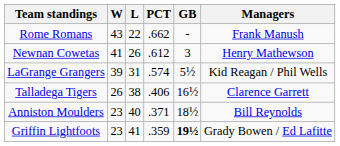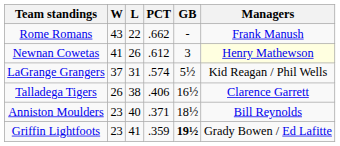Newnan Cowetas | Managers: no background -> lightyellow background
LaGrange Grangers | W: 39 -> 37
